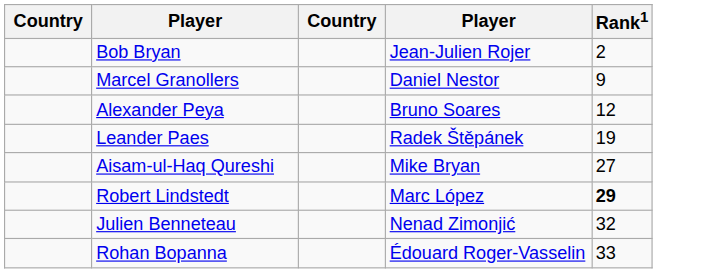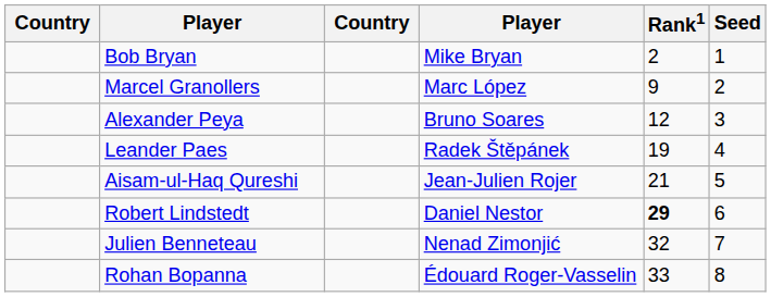+ column: Seed | 1 | 2 | 3 | 4 | 5 | 6 | 7 | 8
Bob Bryan | column 4: Jean-Julien Rojer -> Mike Bryan
Marcel Granollers | column 4: Daniel Nestor -> Marc López
Aisam-ul-Haq Qureshi | column 4: Mike Bryan -> Jean-Julien Rojer
Aisam-ul-Haq Qureshi | Rank1: 27 -> 21
Robert Lindstedt | column 4: Marc López -> Daniel Nestor
